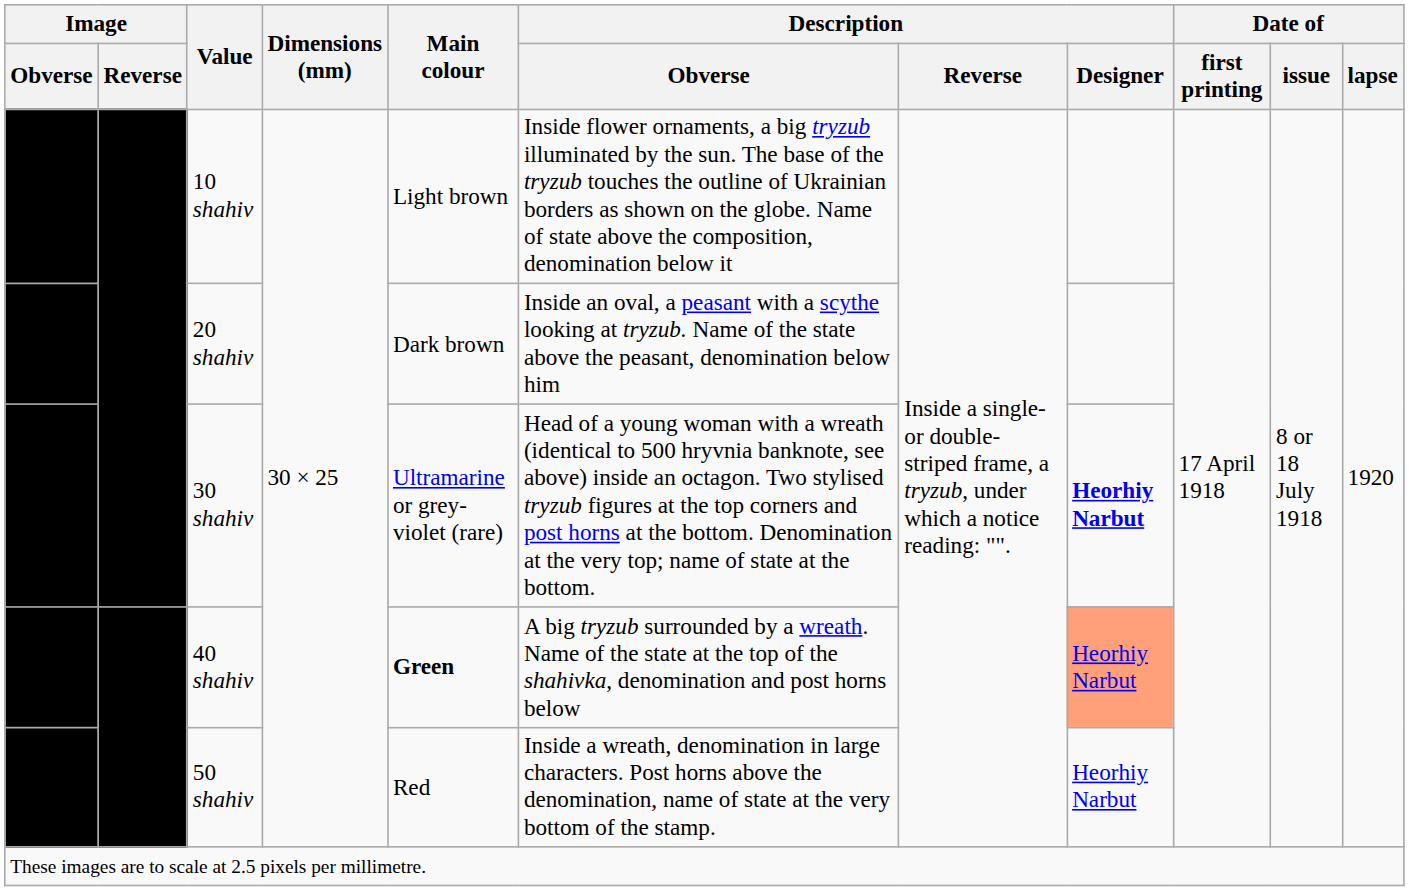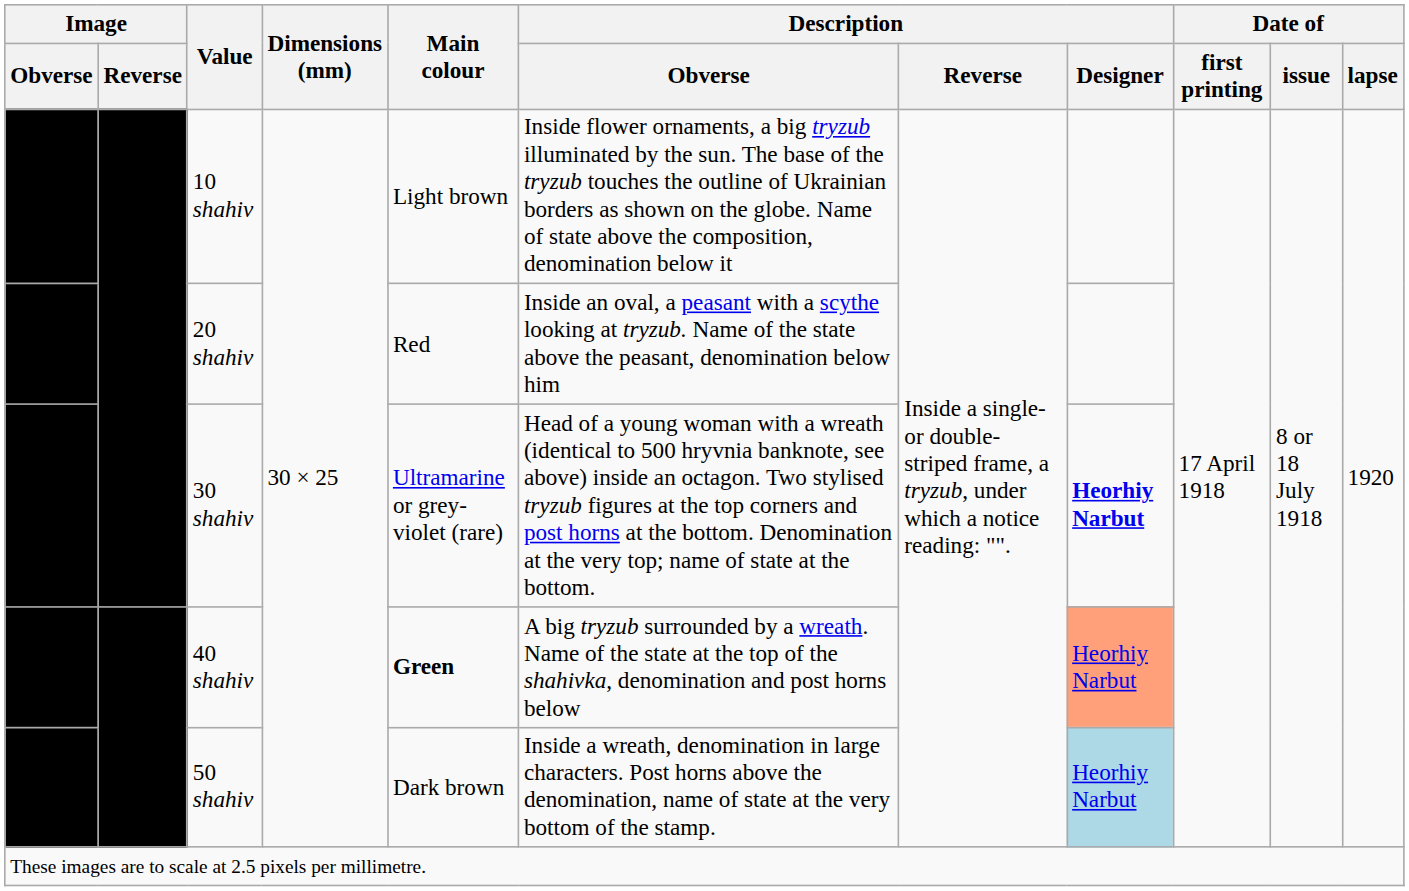20 shahiv | Main colour: Dark brown -> Red
50 shahiv | Main colour: Red -> Dark brown
50 shahiv | Description / Designer: no background -> lightblue background
